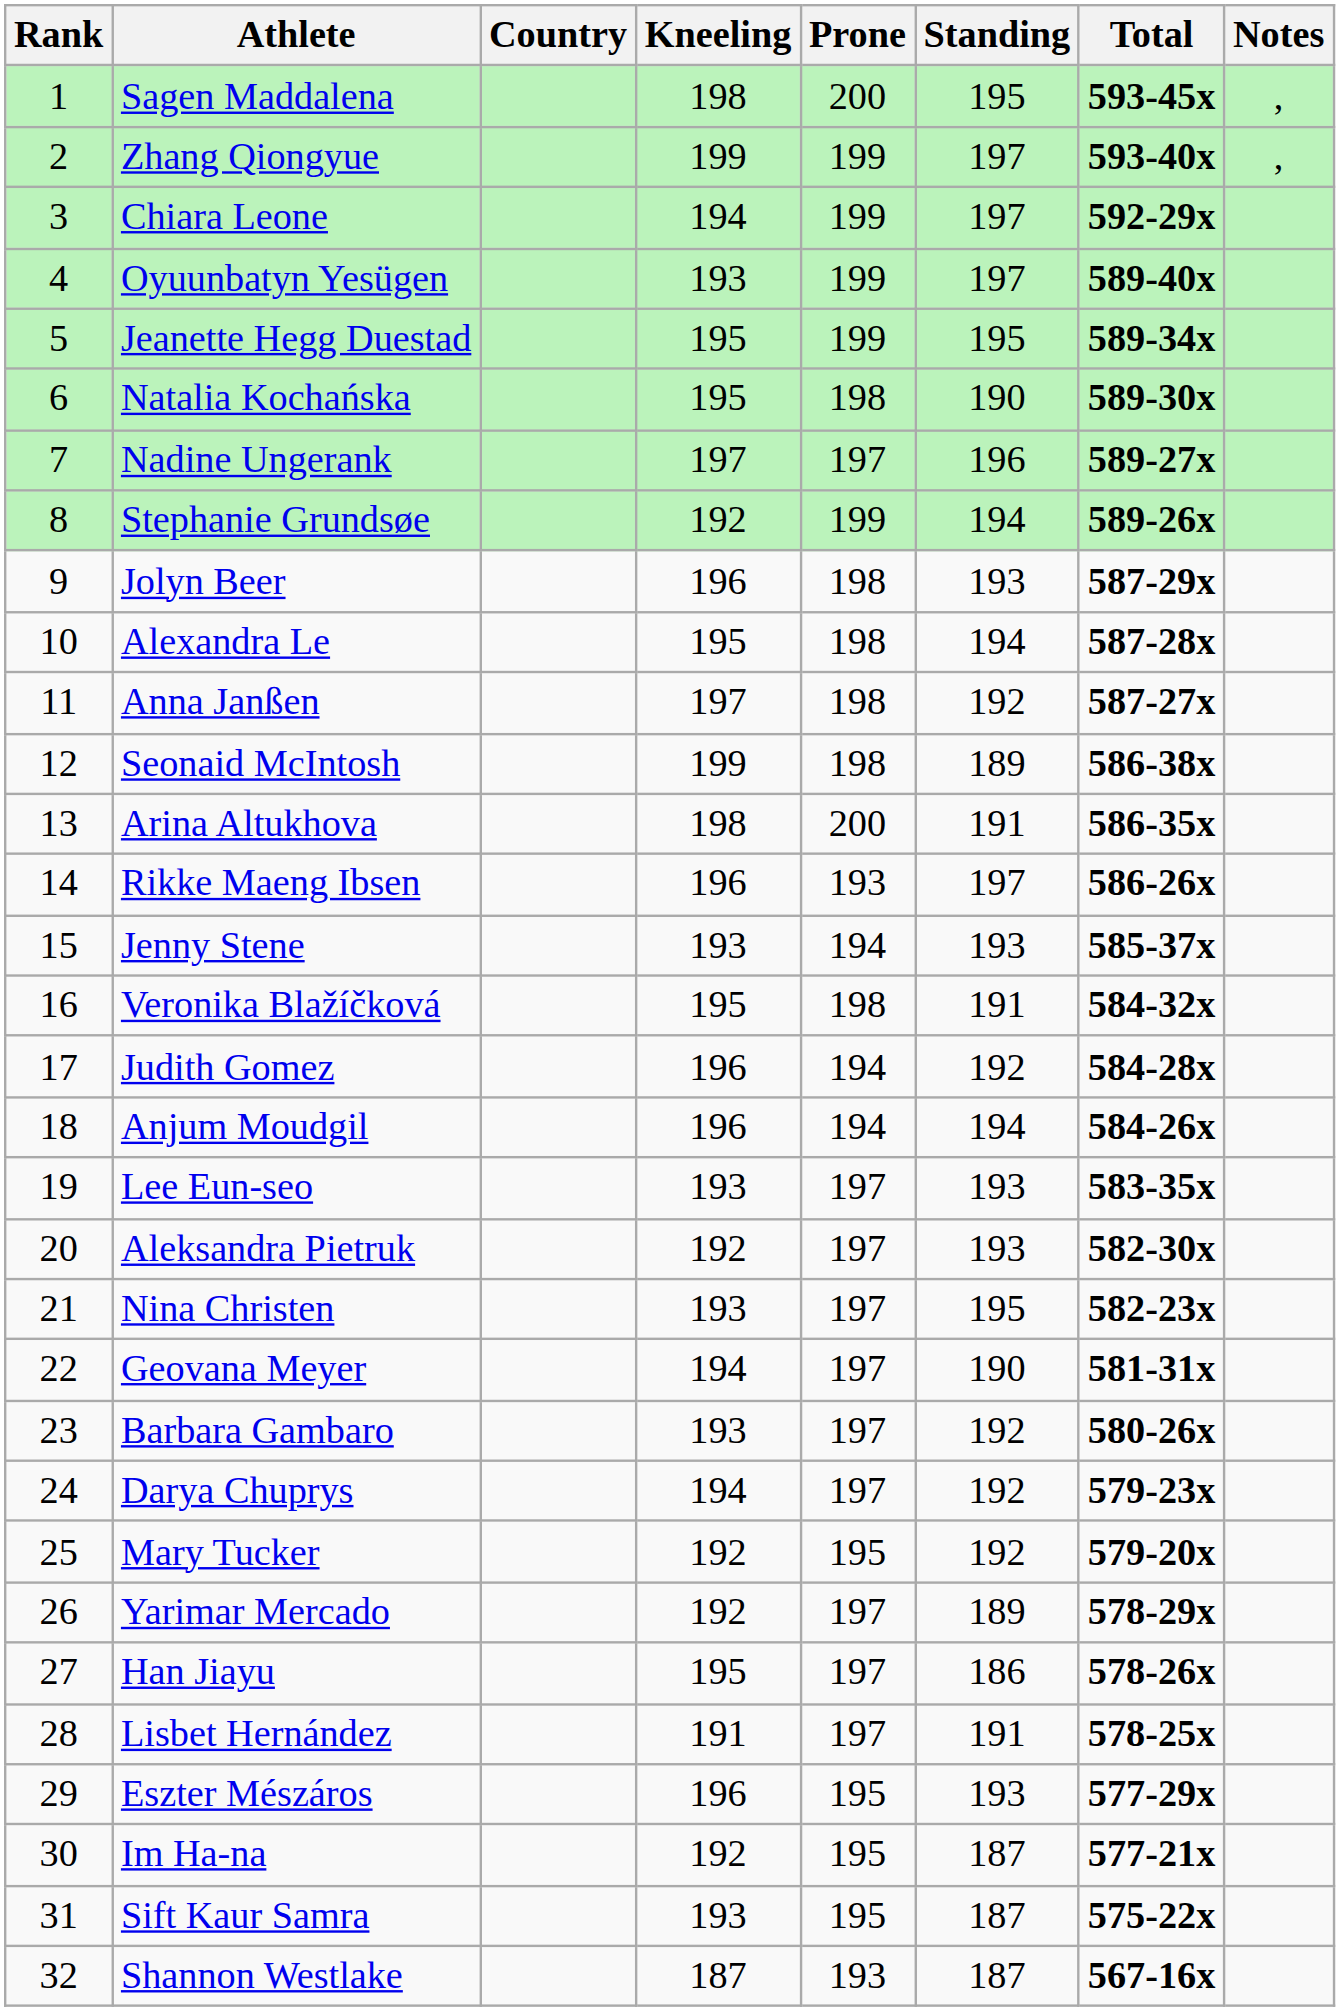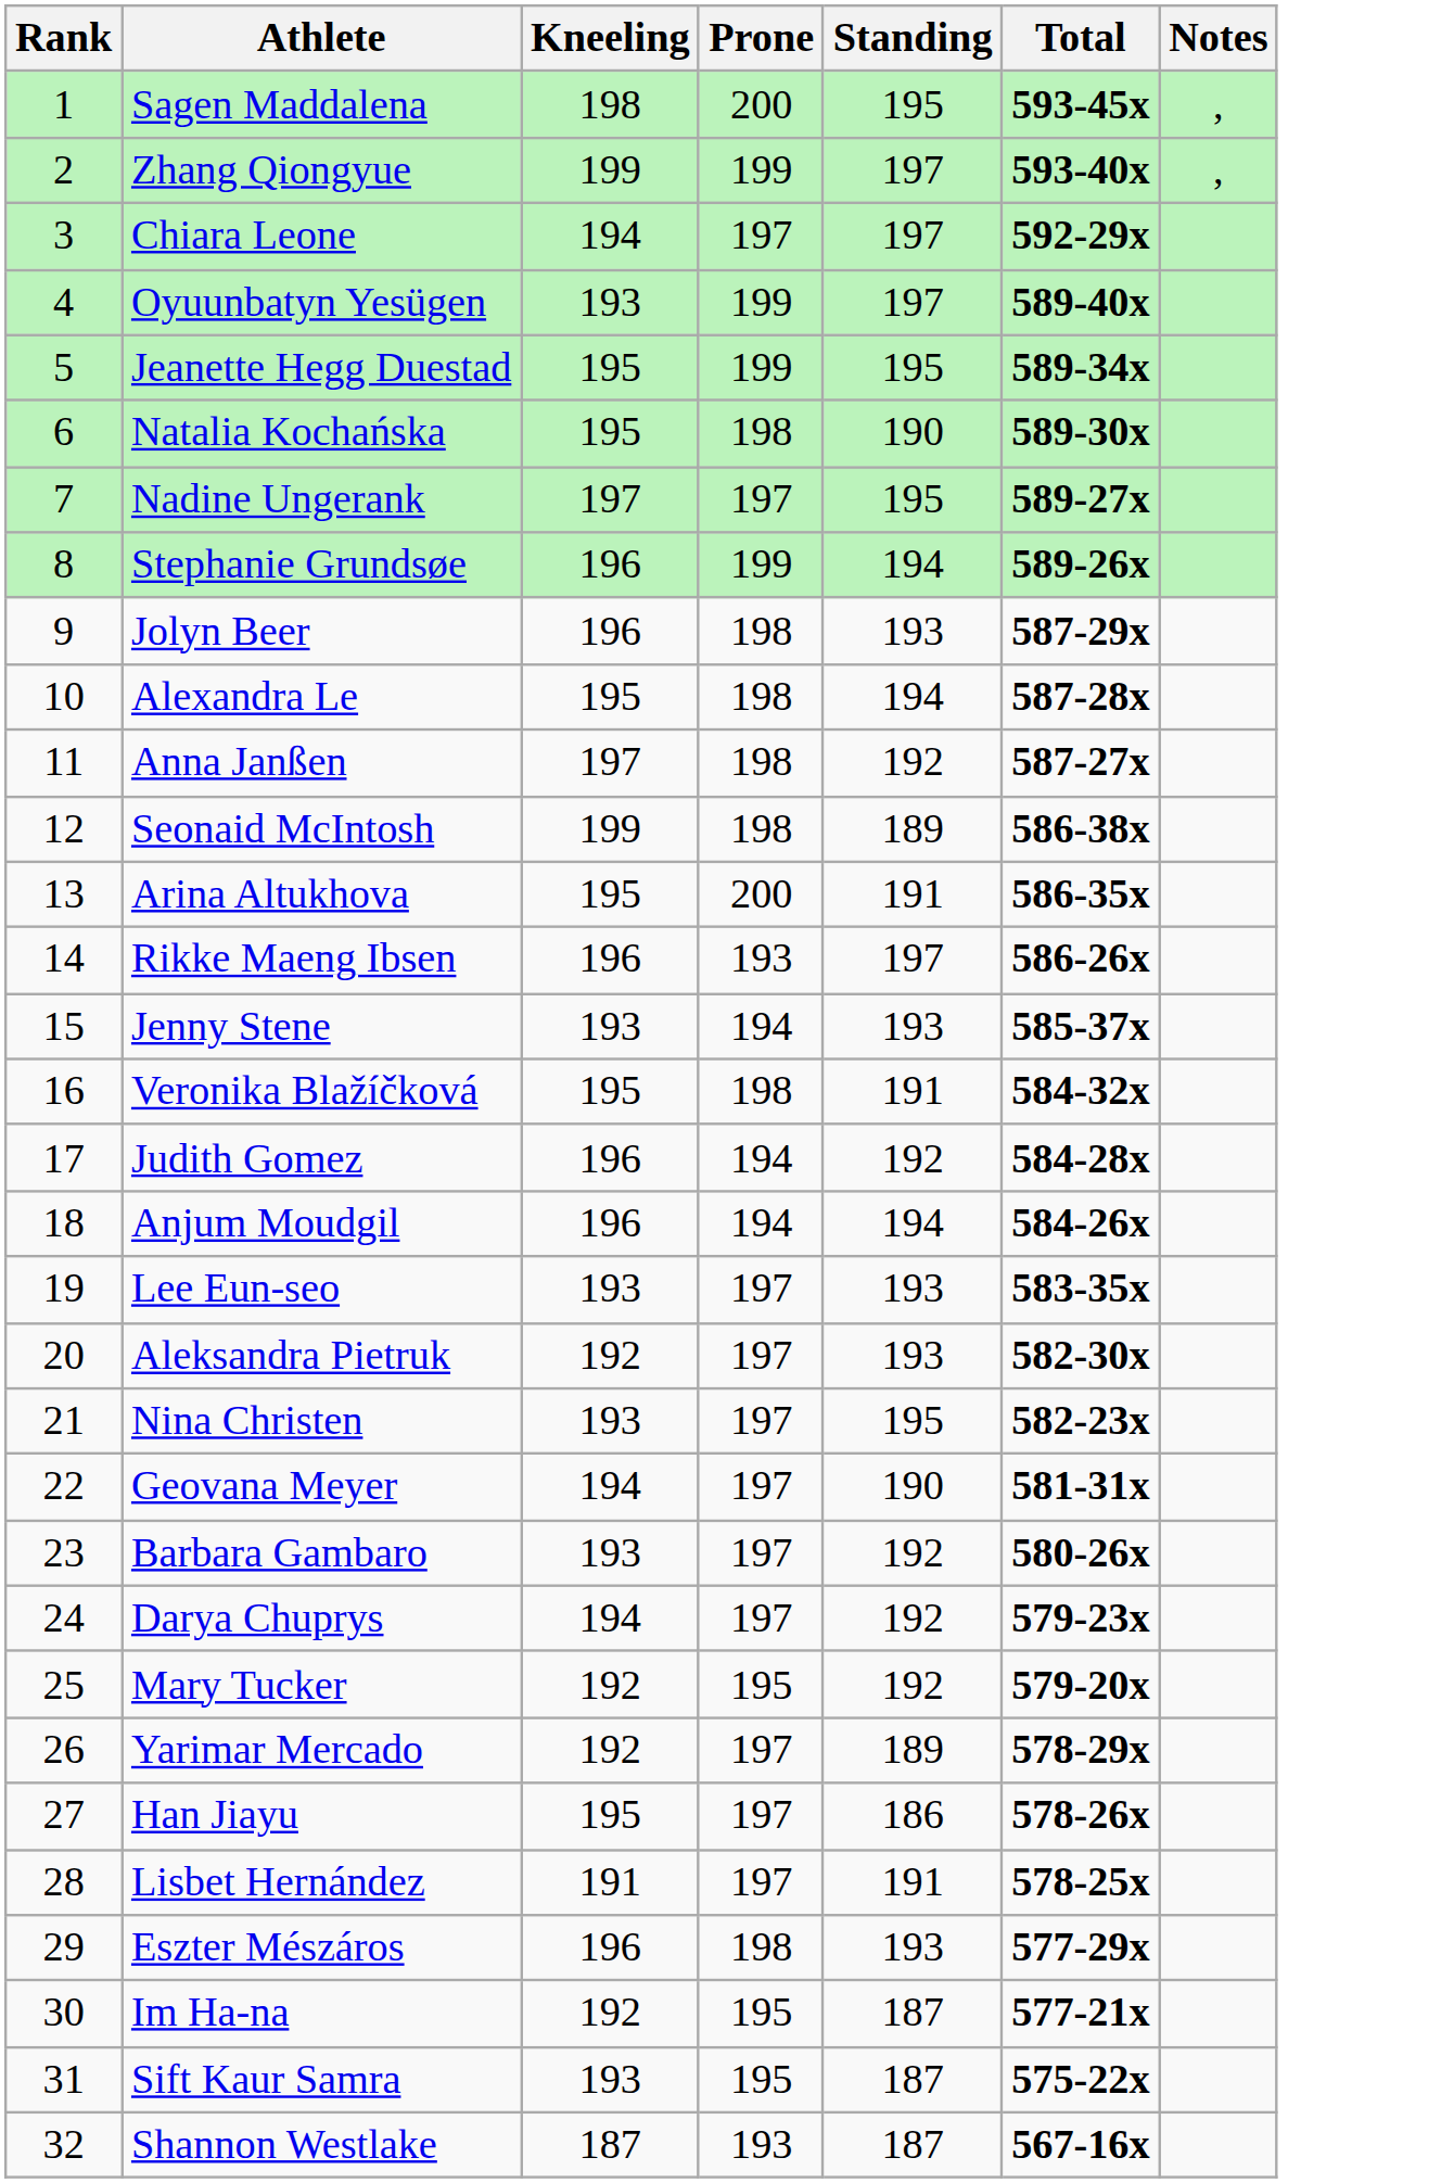- column: Country
Chiara Leone | Prone: 199 -> 197
Nadine Ungerank | Standing: 196 -> 195
Stephanie Grundsøe | Kneeling: 192 -> 196
Arina Altukhova | Kneeling: 198 -> 195
Eszter Mészáros | Prone: 195 -> 198
